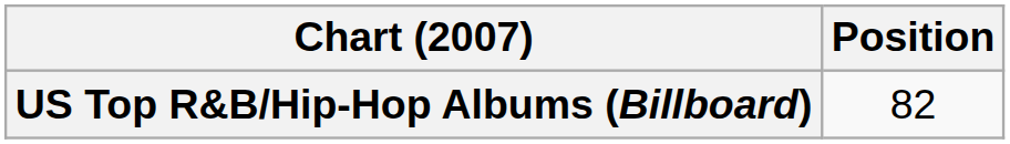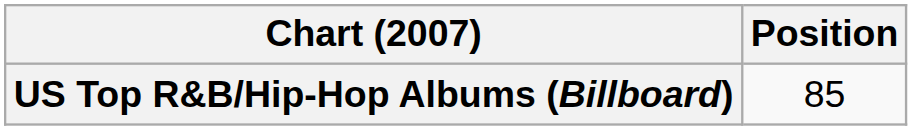US Top R&B/Hip-Hop Albums (Billboard) | Position: 82 -> 85
